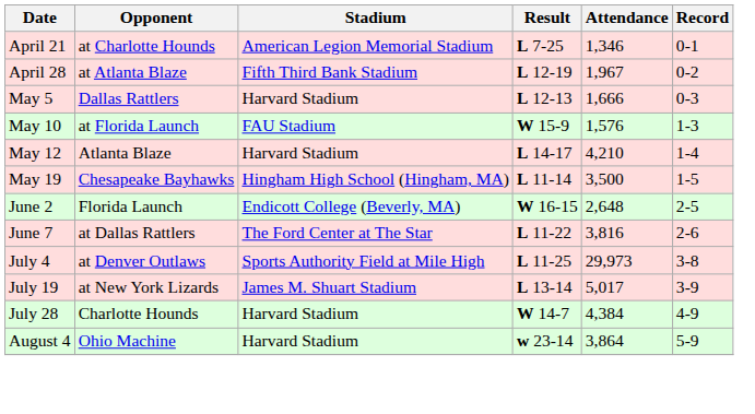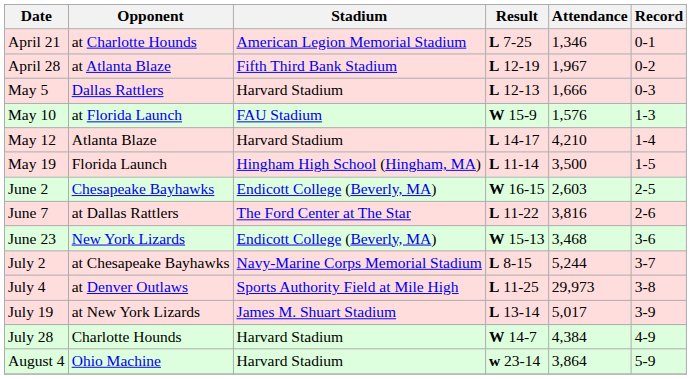May 19 | Opponent: Chesapeake Bayhawks -> Florida Launch
June 2 | Opponent: Florida Launch -> Chesapeake Bayhawks
June 2 | Attendance: 2,648 -> 2,603
+ row: June 23 | New York Lizards | Endicott College (Beverly, MA) | W 15-13 | 3,468 | 3-6
+ row: July 2 | at Chesapeake Bayhawks | Navy-Marine Corps Memorial Stadium | L 8-15 | 5,244 | 3-7
